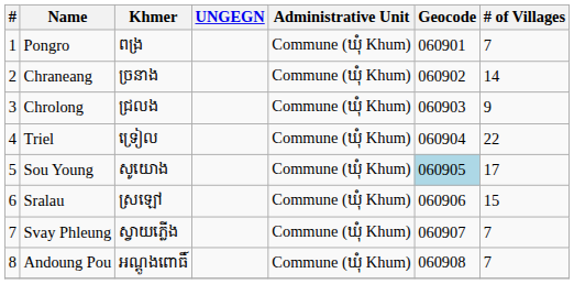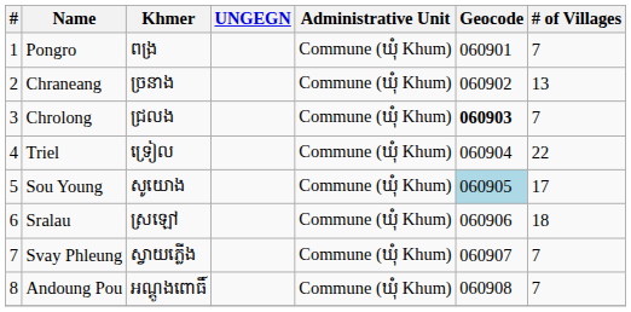Chraneang | # of Villages: 14 -> 13
Chrolong | Geocode: normal -> bold
Chrolong | # of Villages: 9 -> 7
Sralau | # of Villages: 15 -> 18
